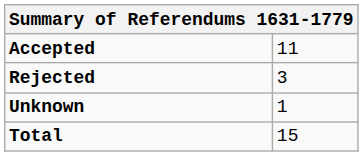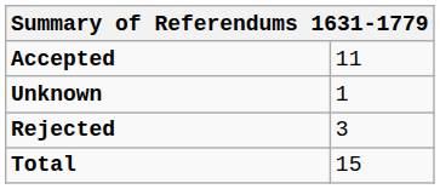rows swapped: Rejected <-> Unknown
